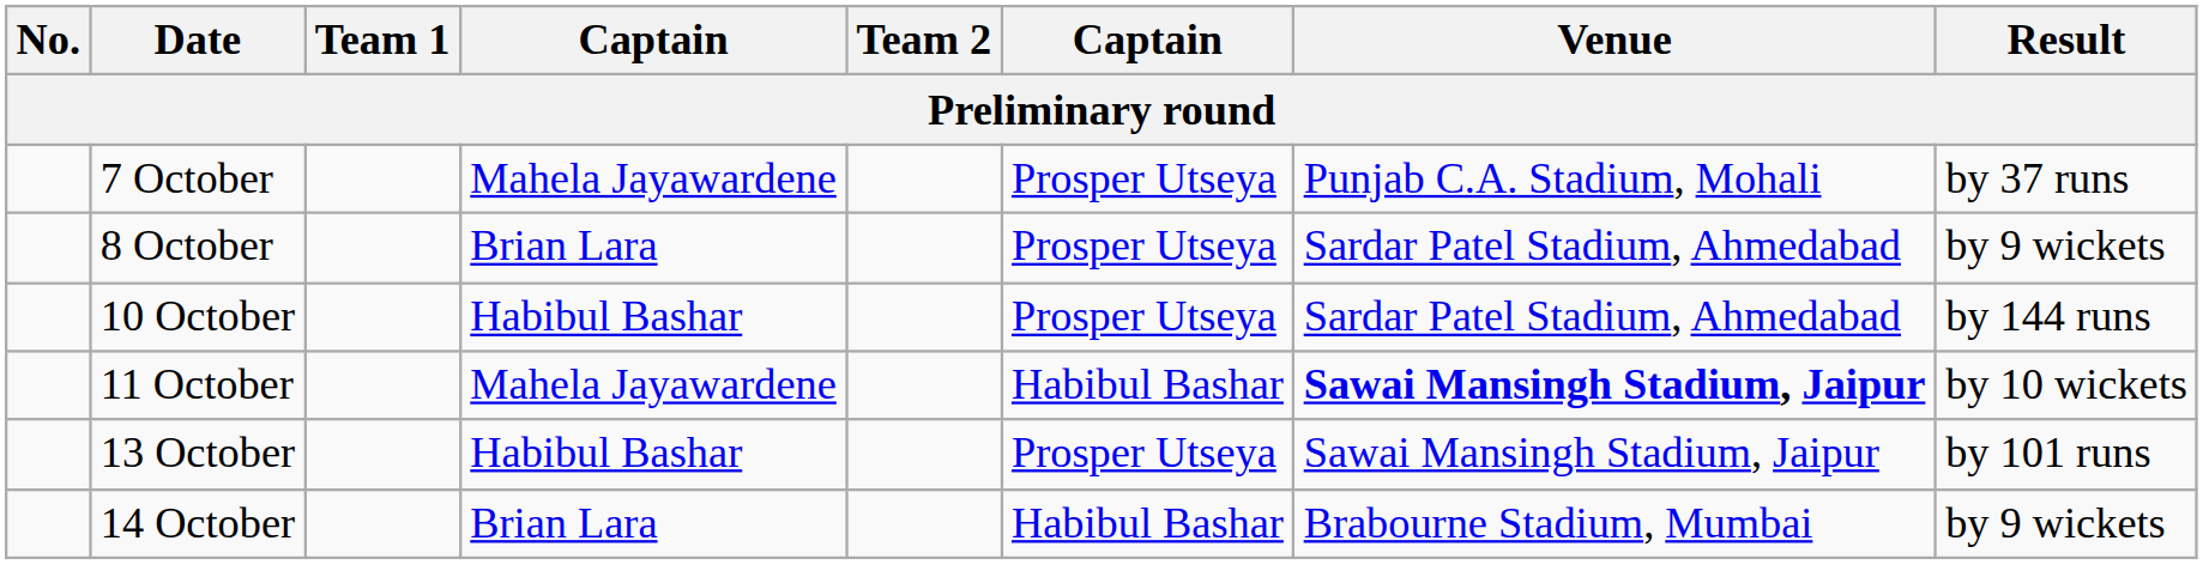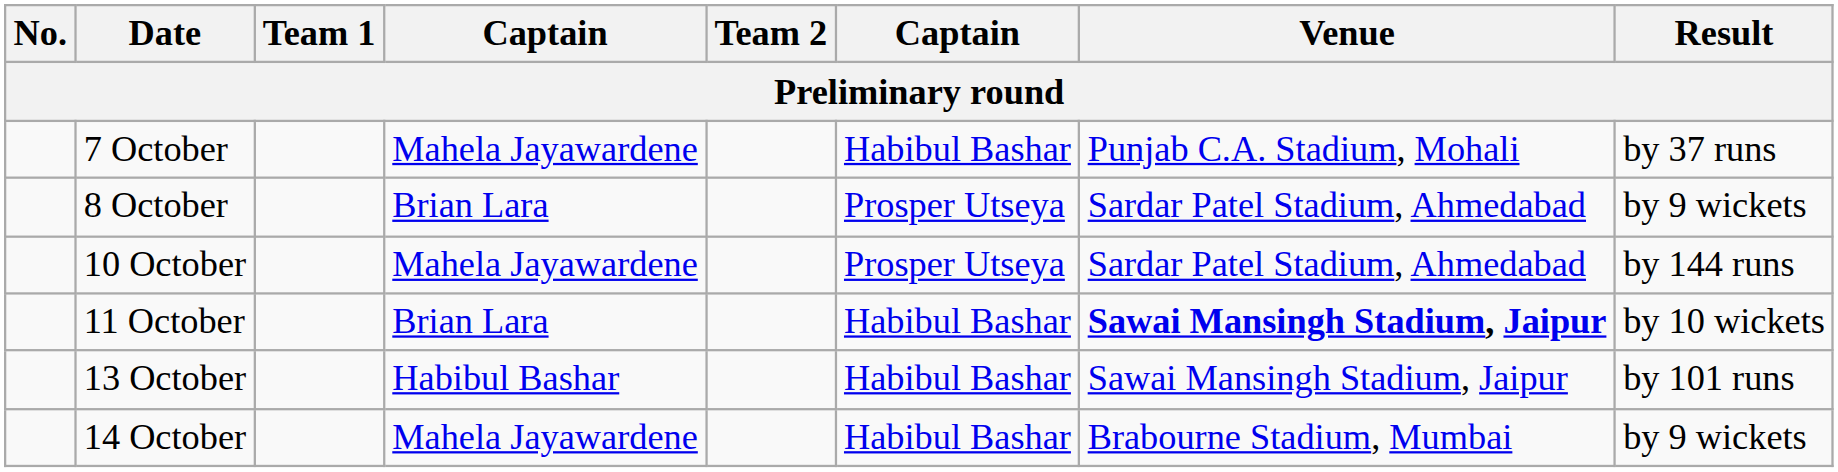7 October | column 6: Prosper Utseya -> Habibul Bashar
10 October | column 4: Habibul Bashar -> Mahela Jayawardene
11 October | column 4: Mahela Jayawardene -> Brian Lara
13 October | column 6: Prosper Utseya -> Habibul Bashar
14 October | column 4: Brian Lara -> Mahela Jayawardene
